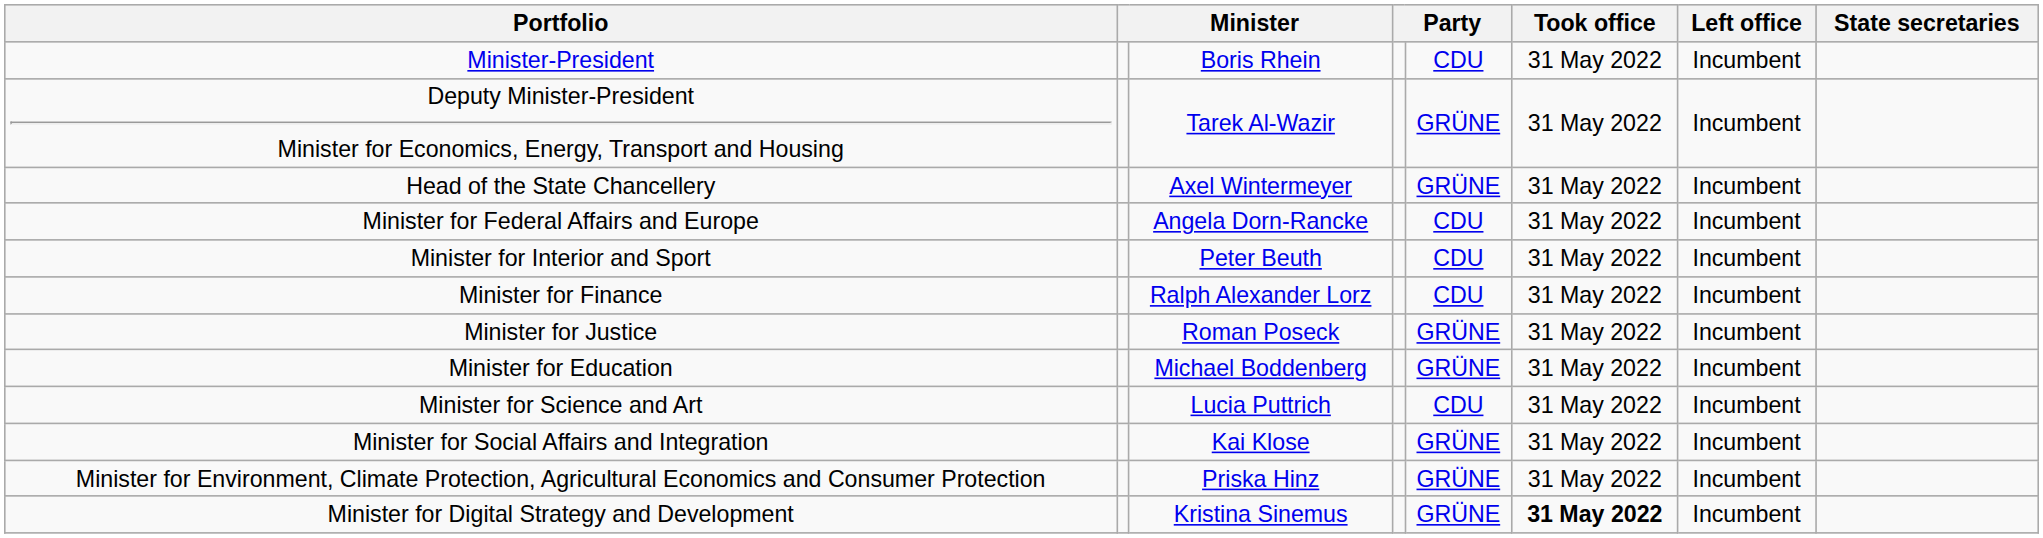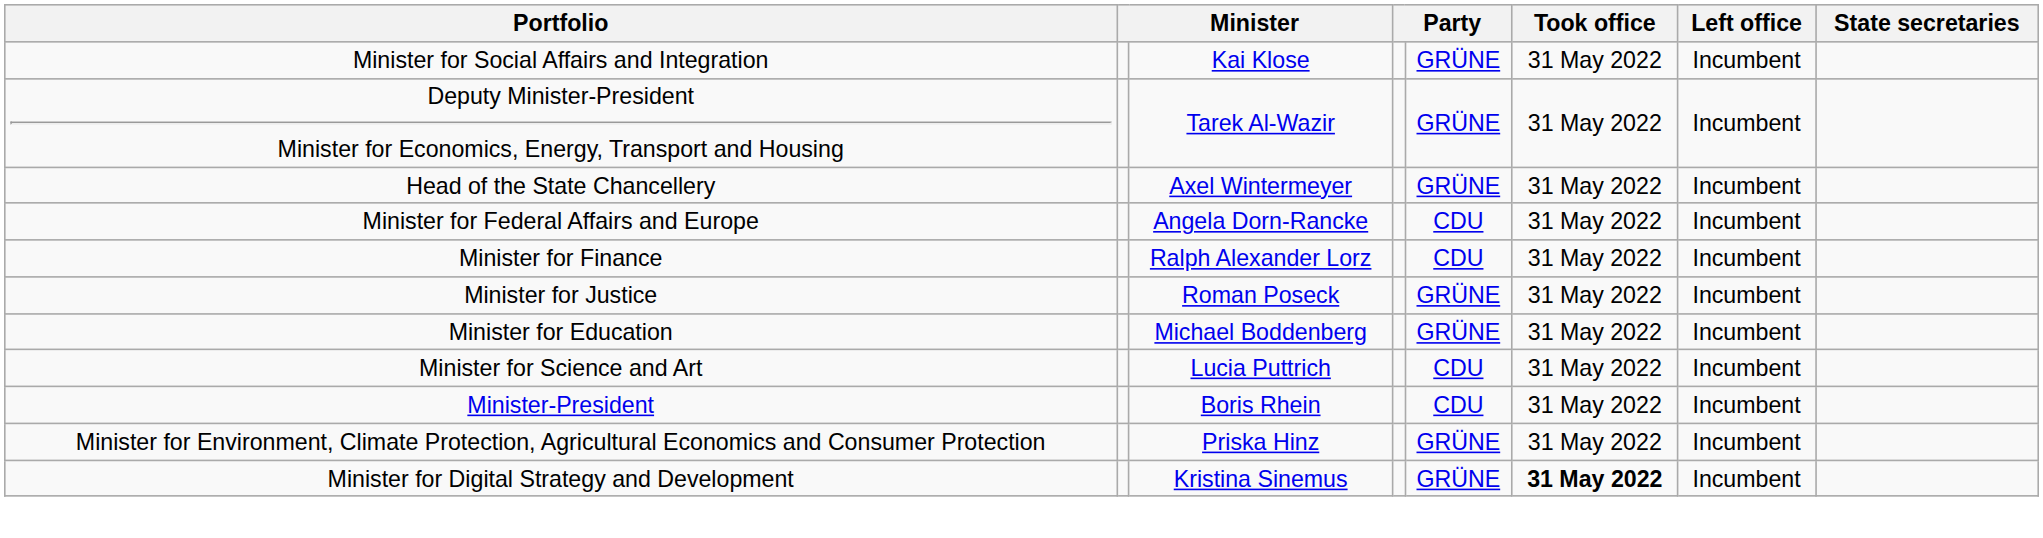rows swapped: Minister-President <-> Minister for Social Affairs and Integration
- row: Minister for Interior and Sport | Peter Beuth | CDU | 31 May 2022 | Incumbent
